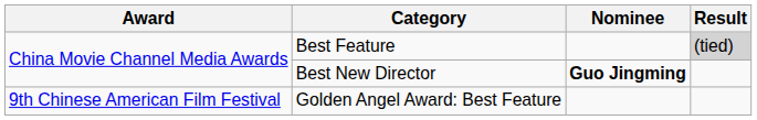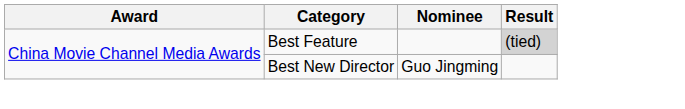Best New Director | Nominee: bold -> normal
- row: 9th Chinese American Film Festival | Golden Angel Award: Best Feature
